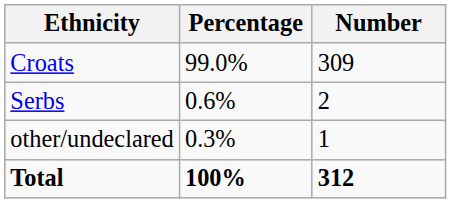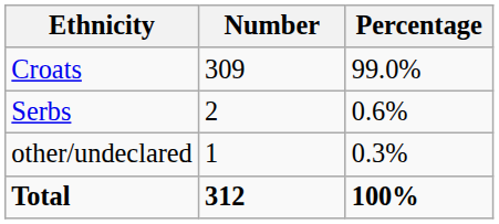columns swapped: Number <-> Percentage
